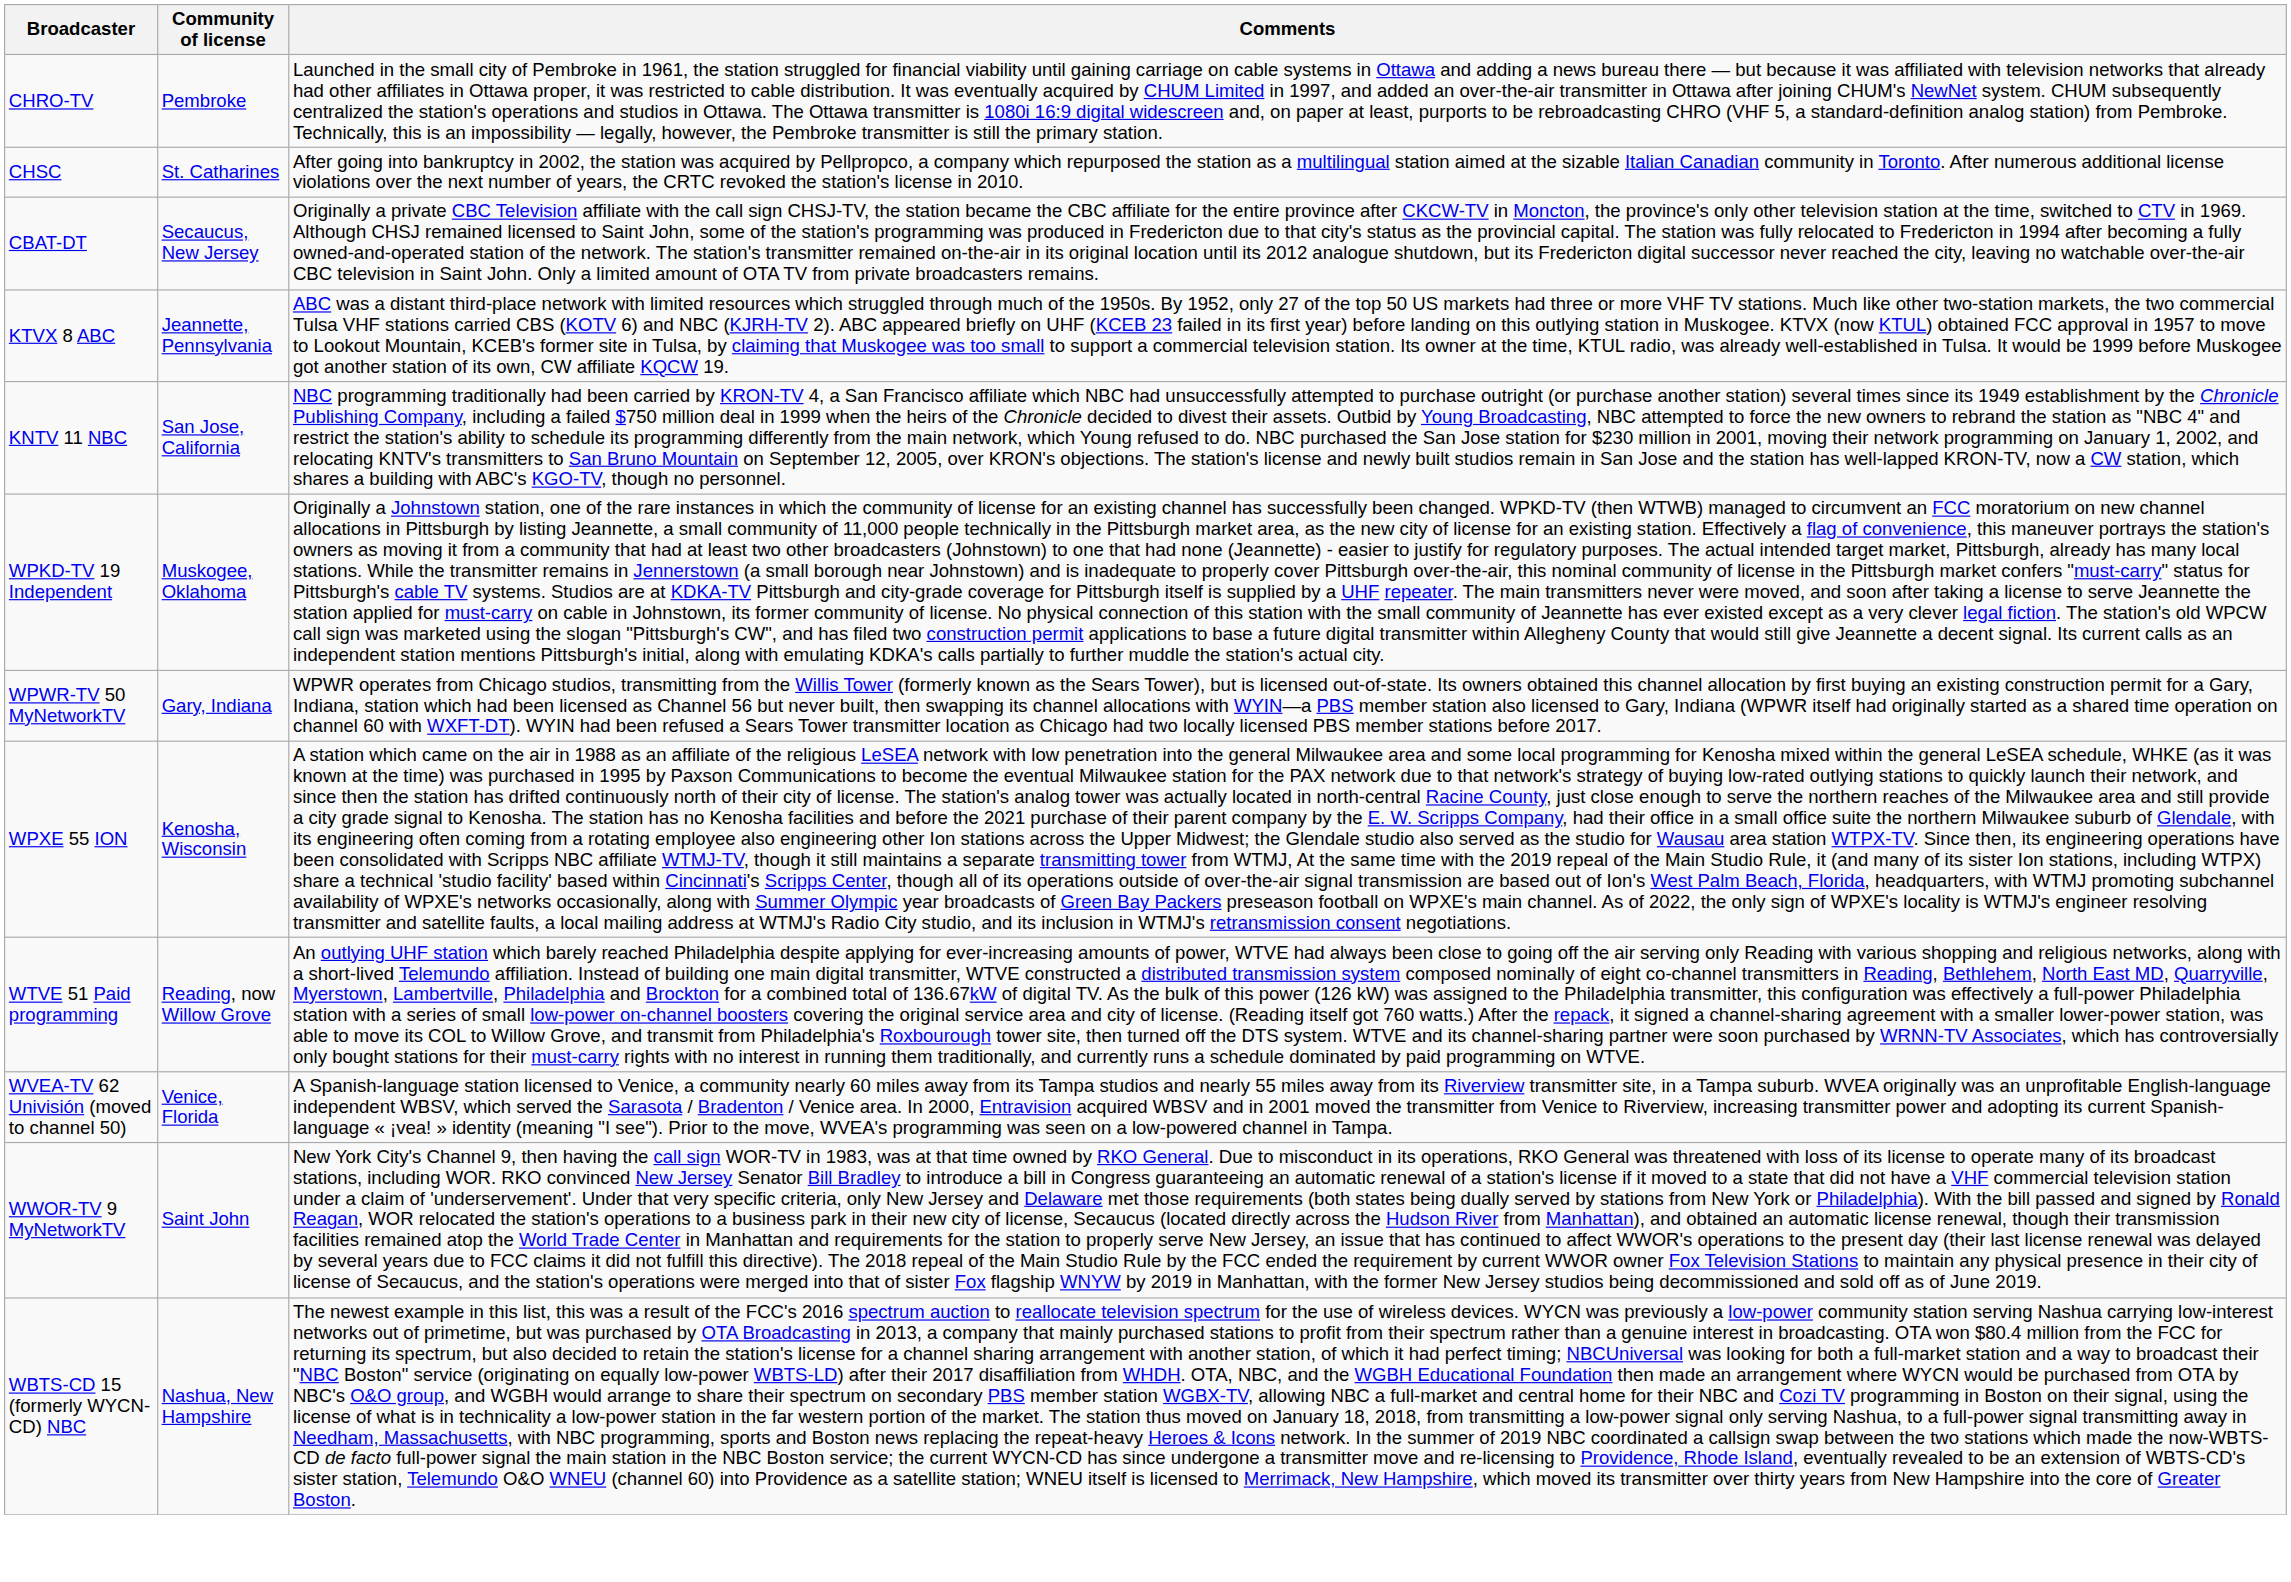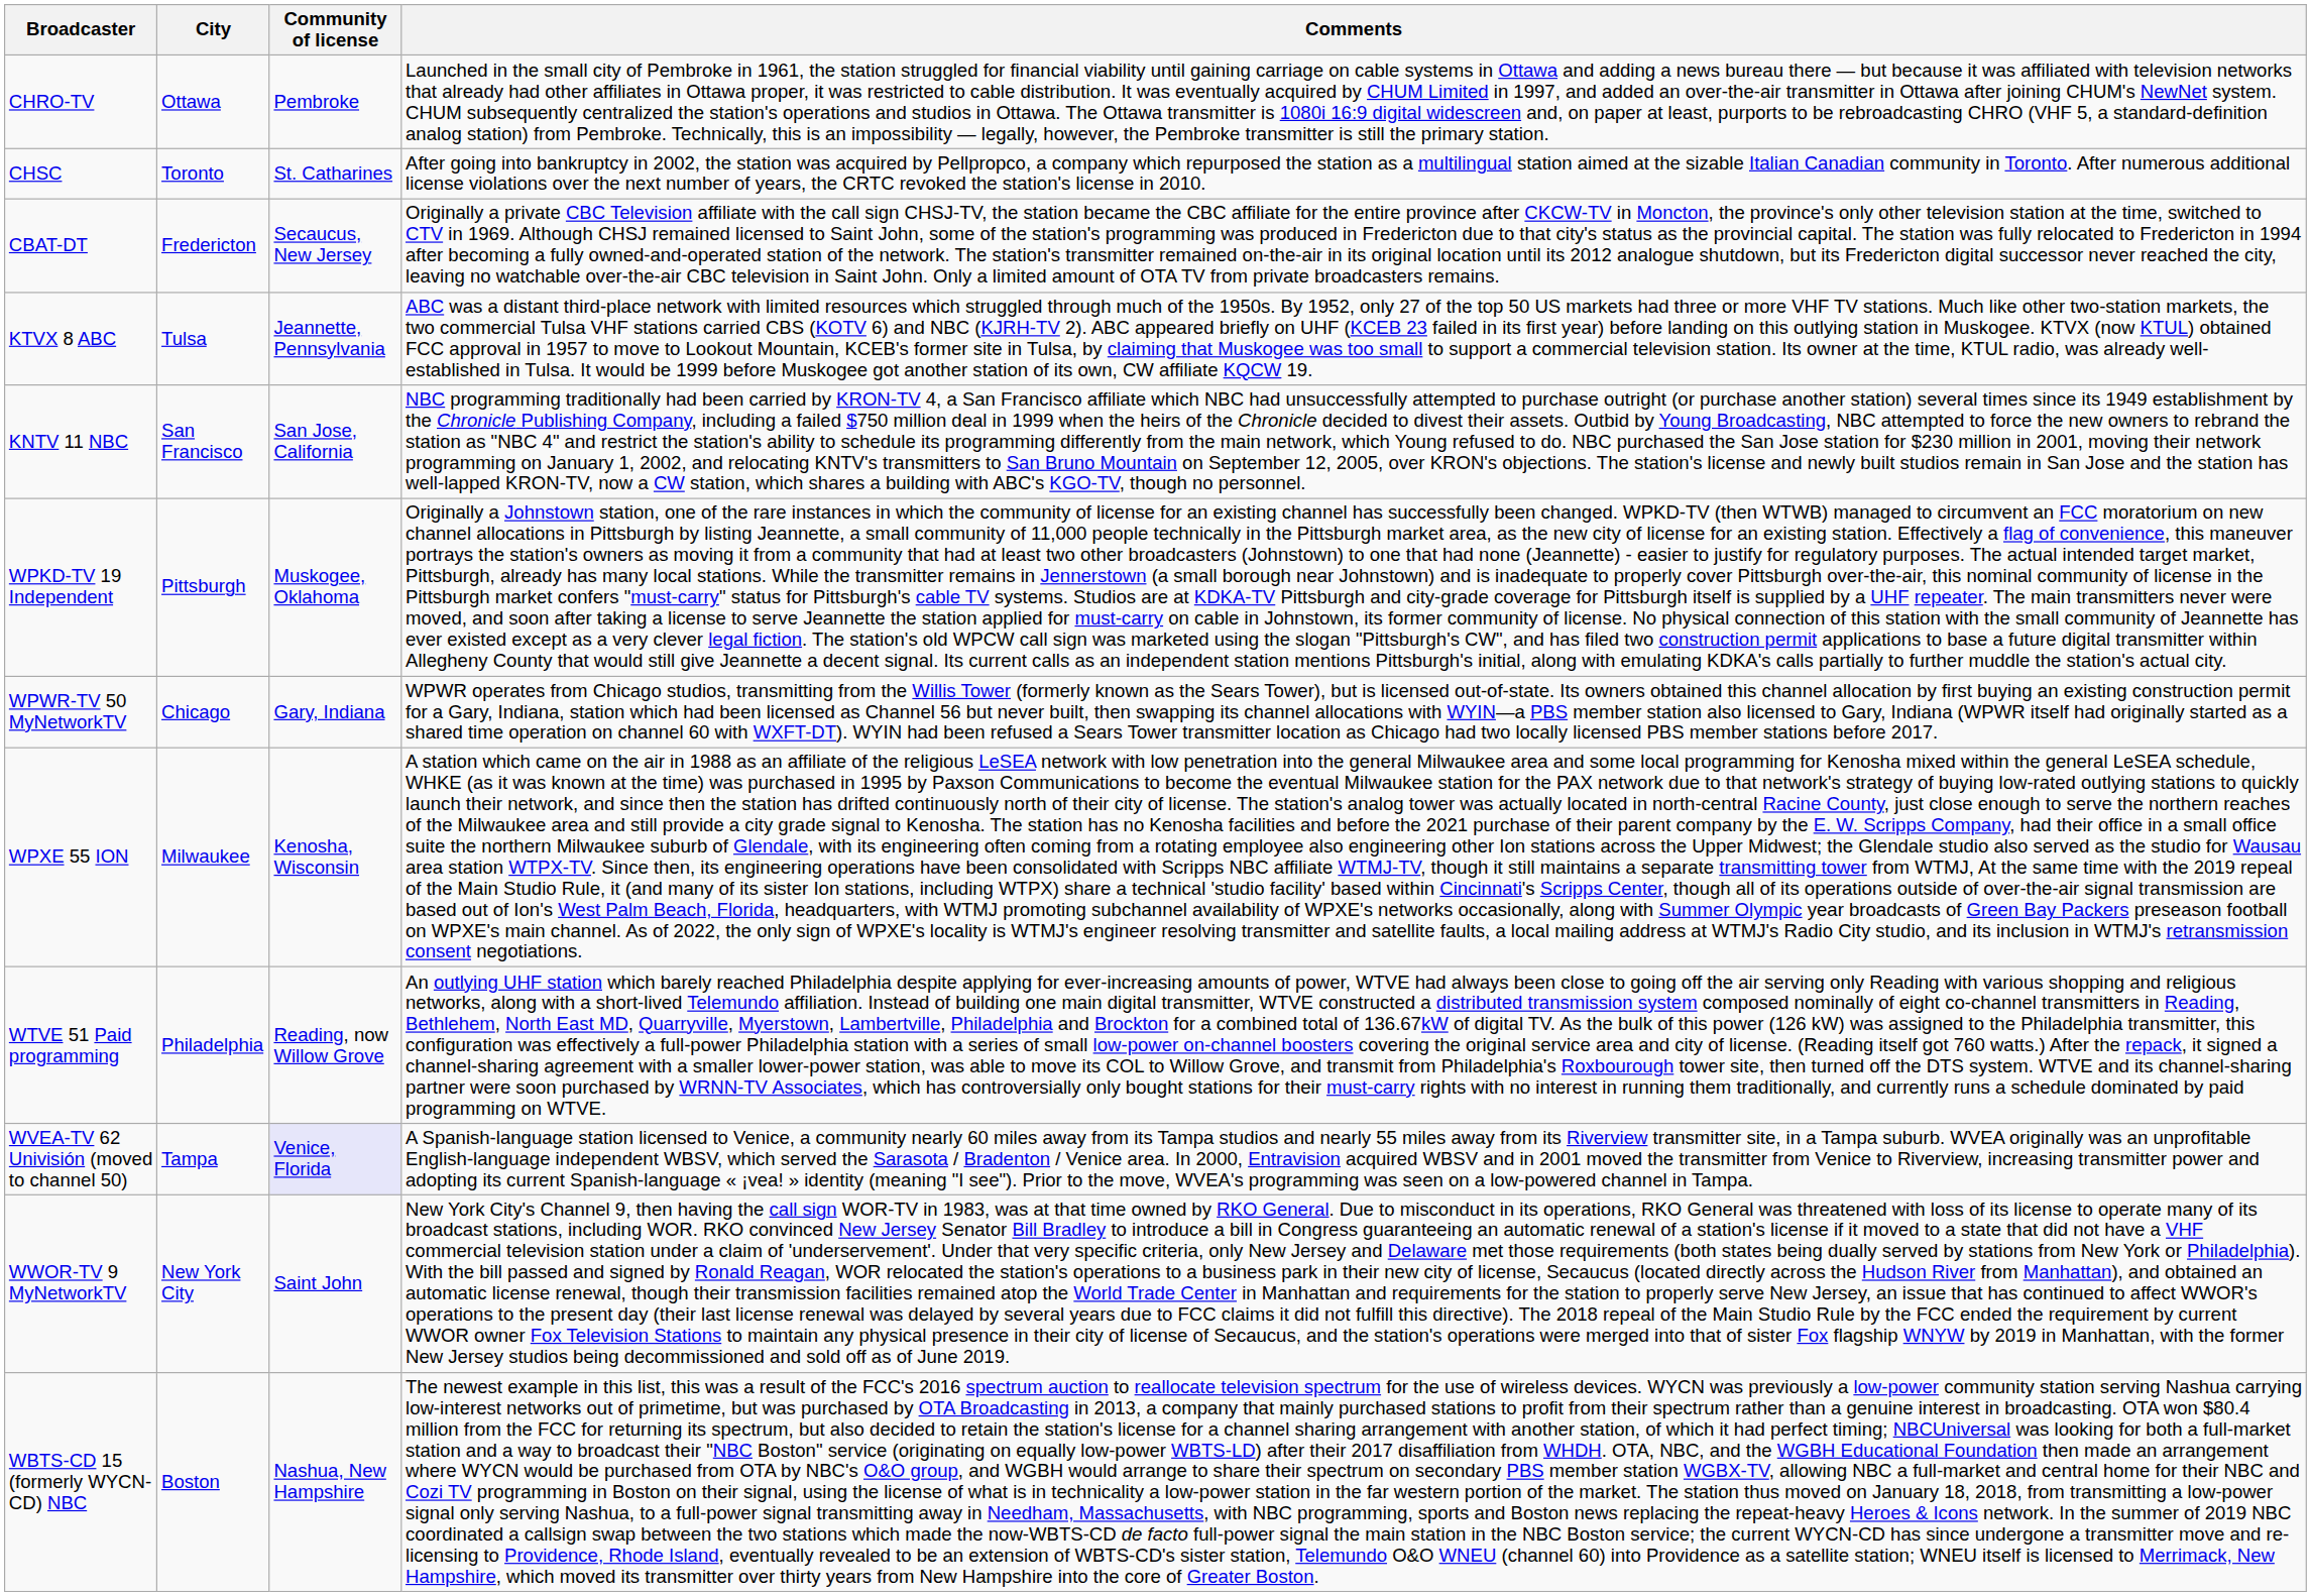+ column: City | Ottawa | Toronto | Fredericton | Tulsa | San Francisco | Pittsburgh | Chicago | Milwaukee | Philadelphia | Tampa | New York City | Boston
WVEA-TV 62 Univisión (moved to channel 50) | Community of license: no background -> lavender background
